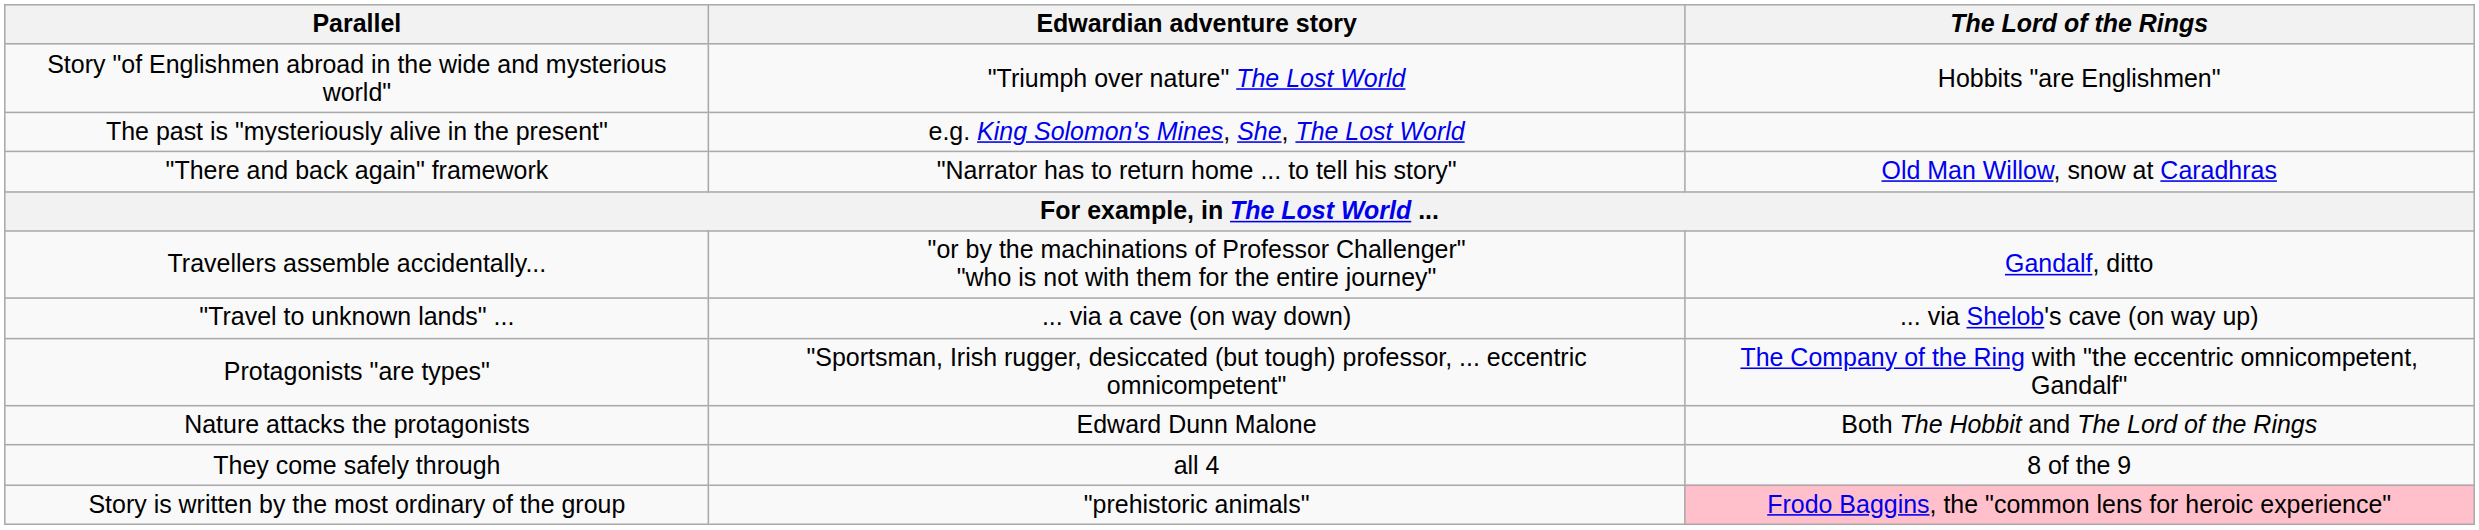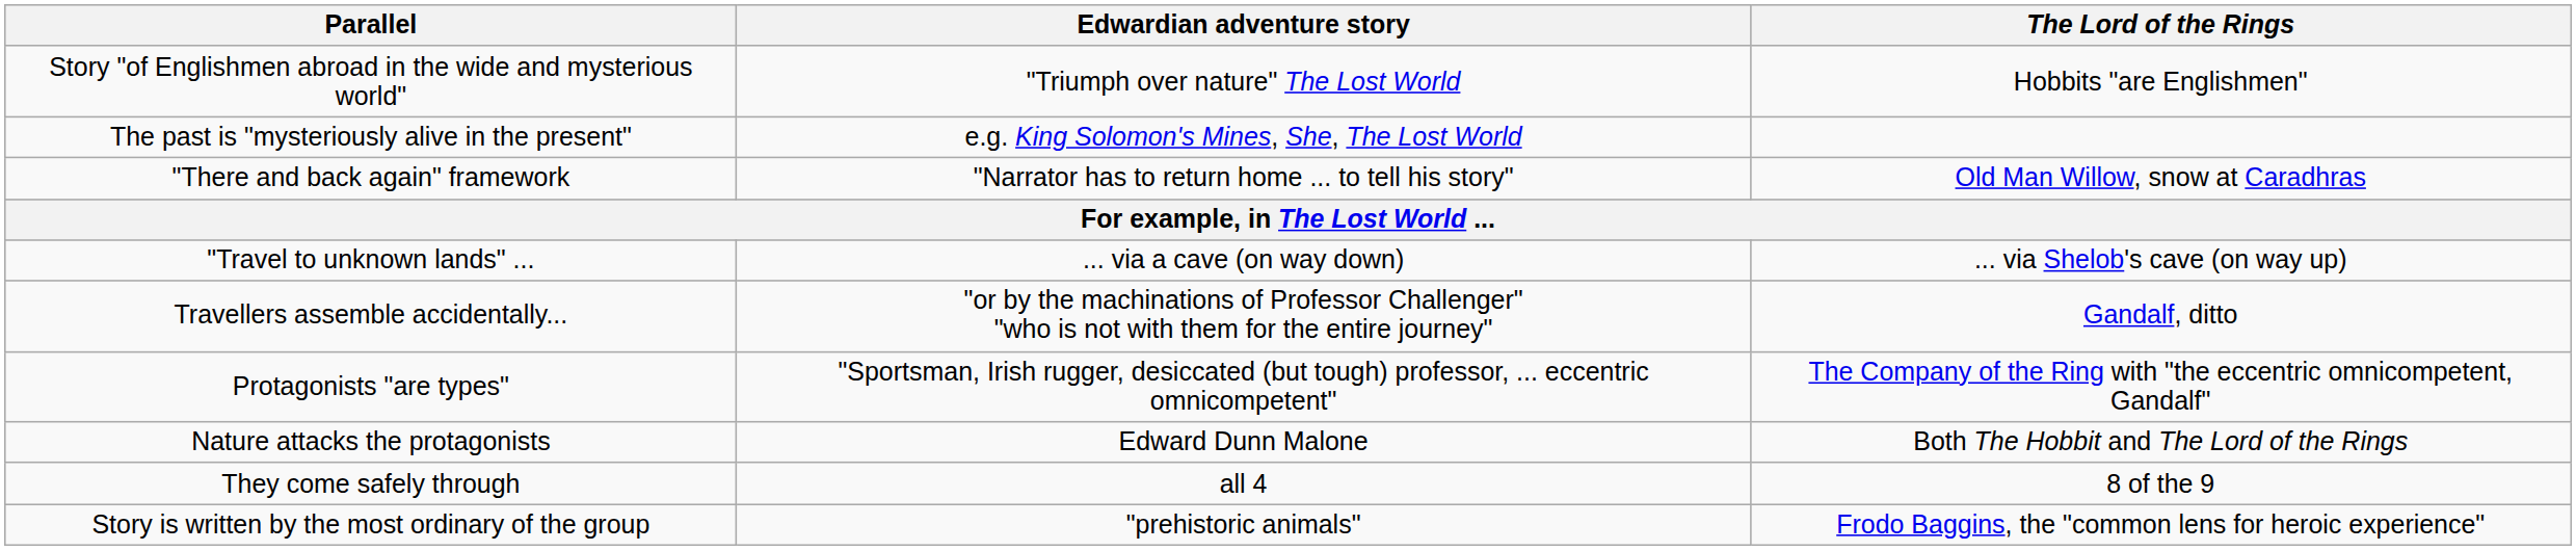rows swapped: Travellers assemble accidentally... <-> "Travel to unknown lands" ...
Story is written by the most ordinary of the group | The Lord of the Rings: pink background -> no background
